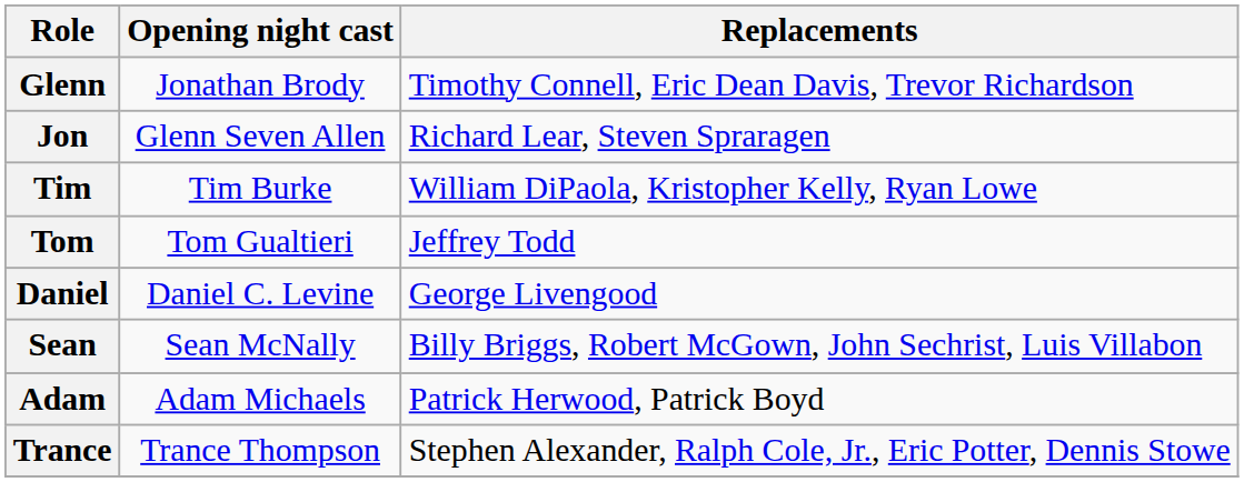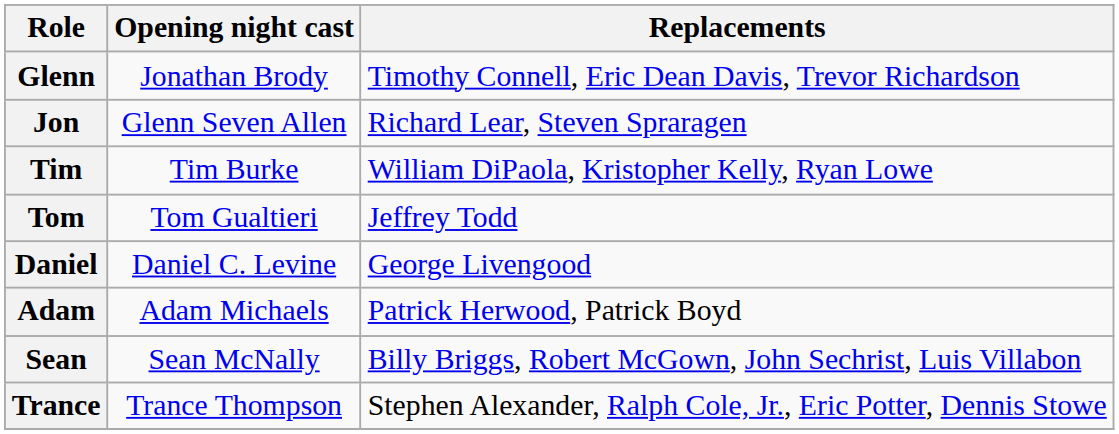rows swapped: Sean <-> Adam
